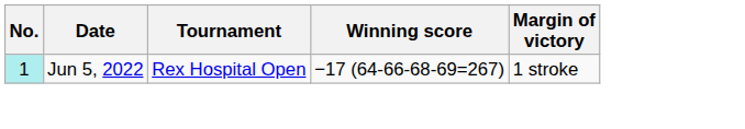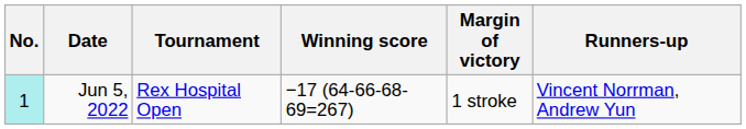+ column: Runners-up | Vincent Norrman, Andrew Yun
